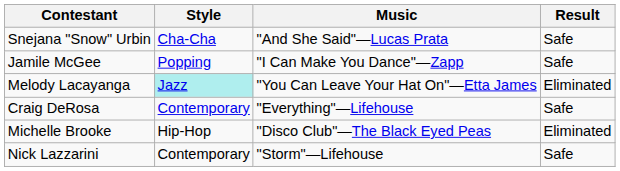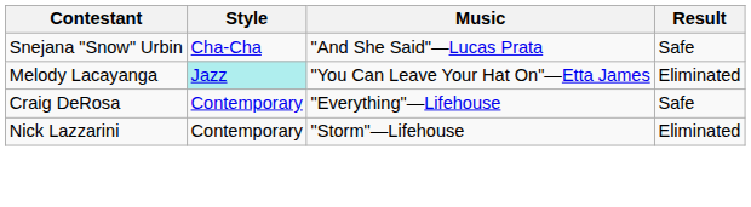- row: Jamile McGee | Popping | "I Can Make You Dance"—Zapp | Safe
- row: Michelle Brooke | Hip-Hop | "Disco Club"—The Black Eyed Peas | Eliminated
Nick Lazzarini | Result: Safe -> Eliminated
